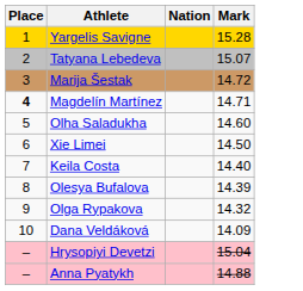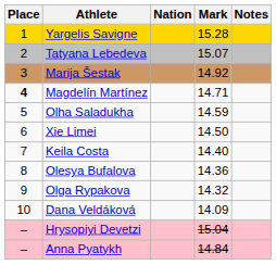+ column: Notes
Marija Šestak | Mark: 14.72 -> 14.92
Olha Saladukha | Mark: 14.60 -> 14.59
Olesya Bufalova | Mark: 14.39 -> 14.36
Anna Pyatykh | Mark: 14.88 -> 14.84
